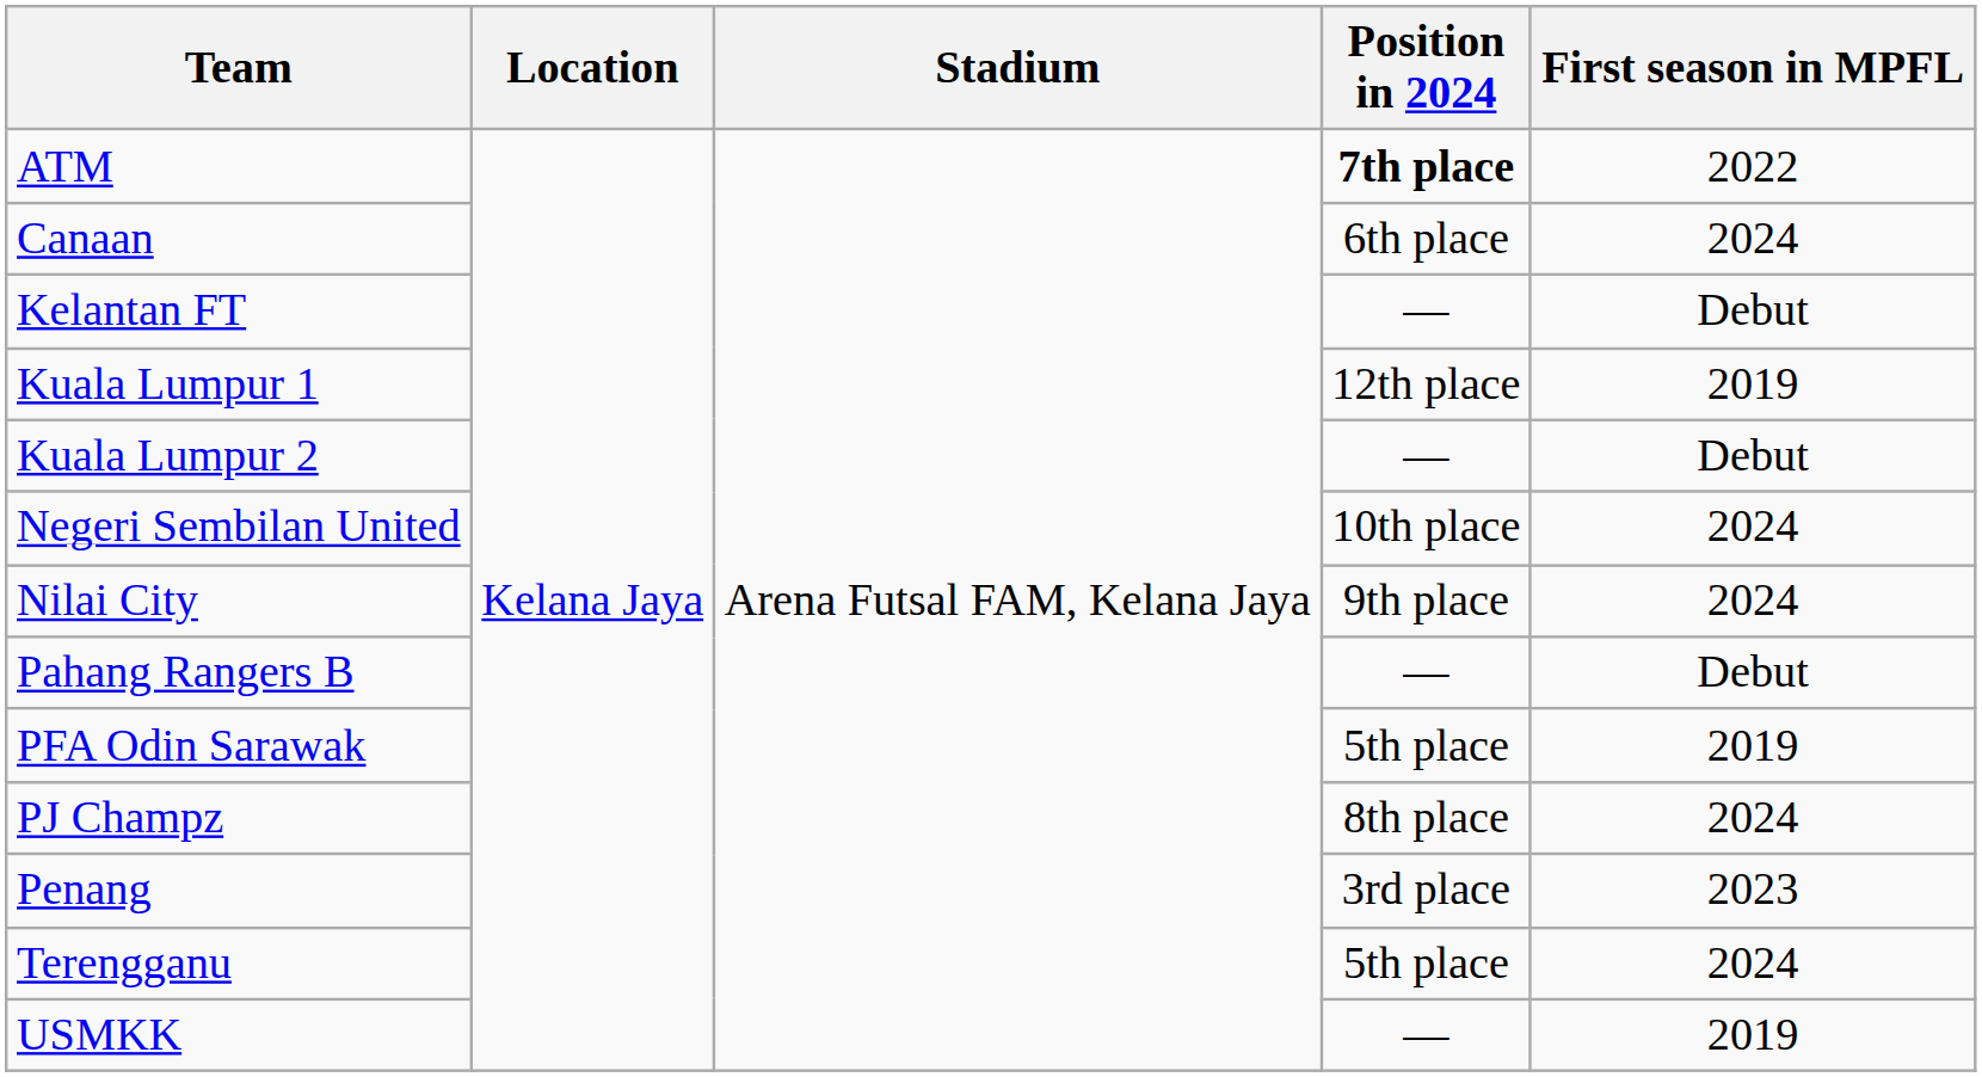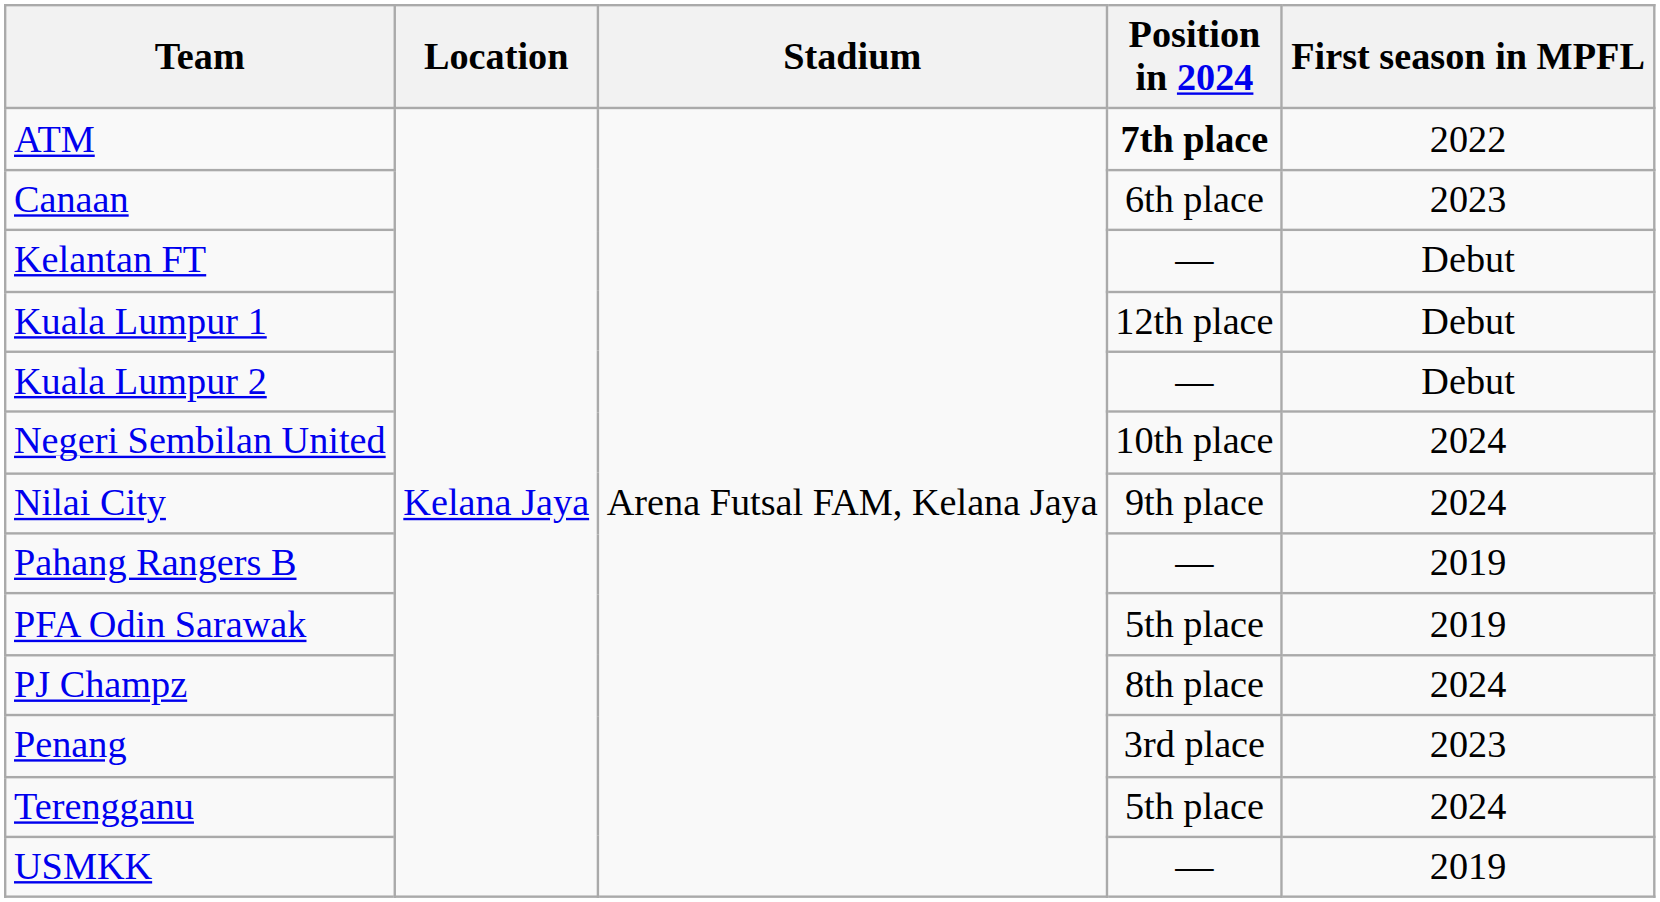Canaan | First season in MPFL: 2024 -> 2023
Kuala Lumpur 1 | First season in MPFL: 2019 -> Debut
Pahang Rangers B | First season in MPFL: Debut -> 2019
